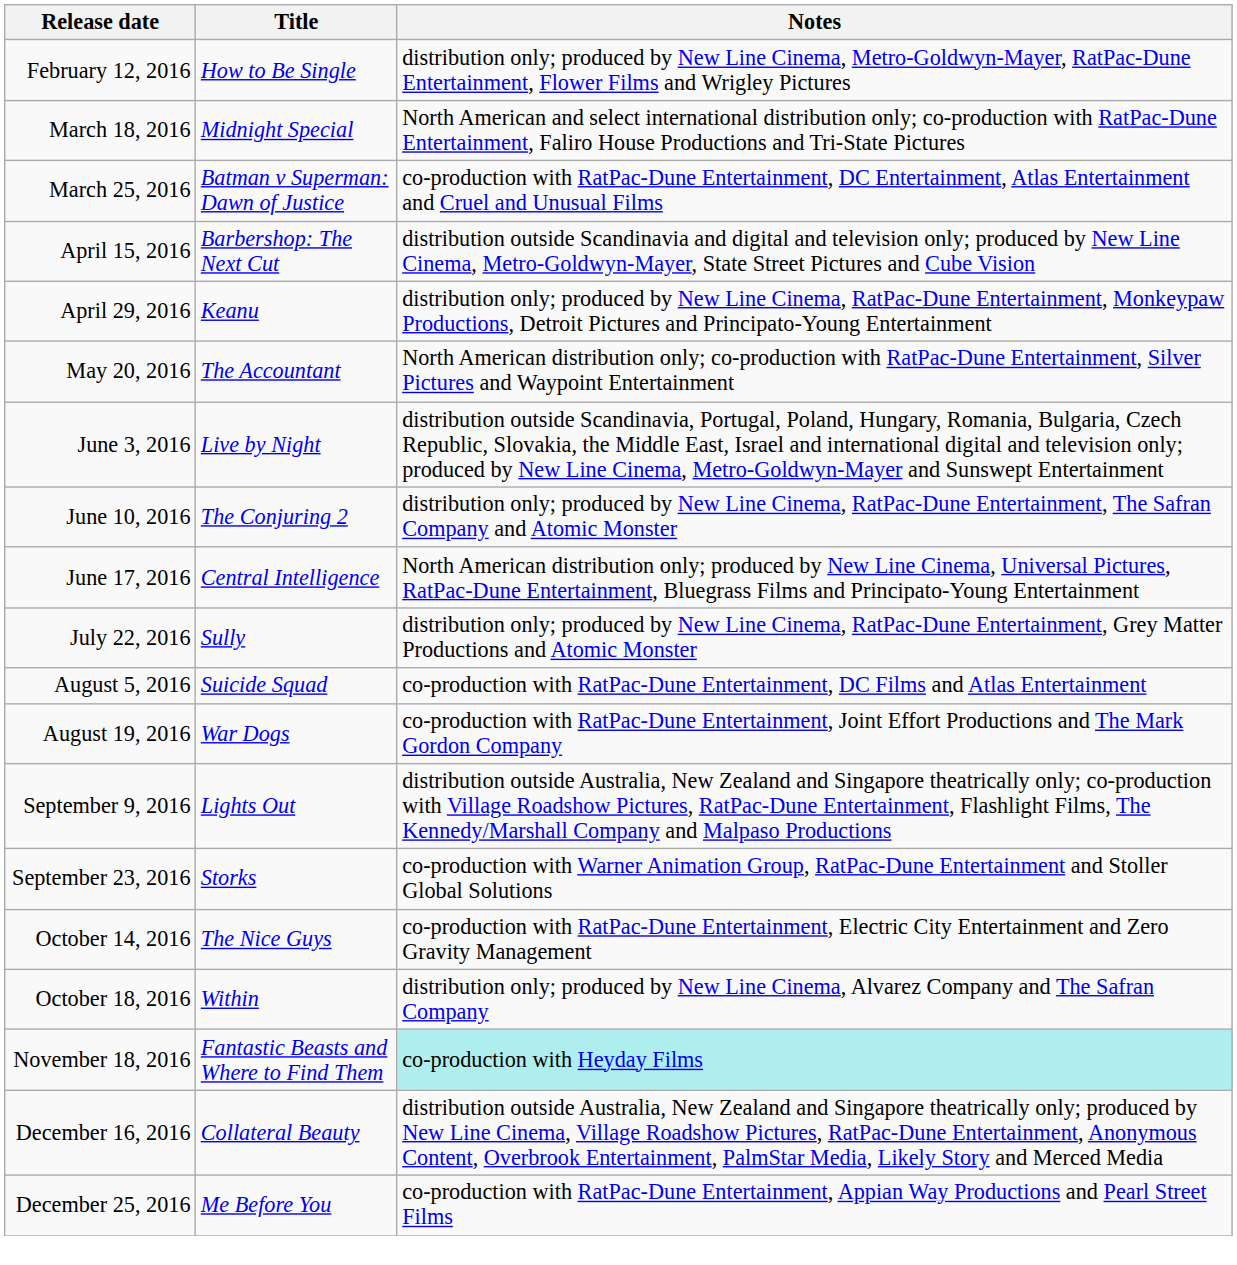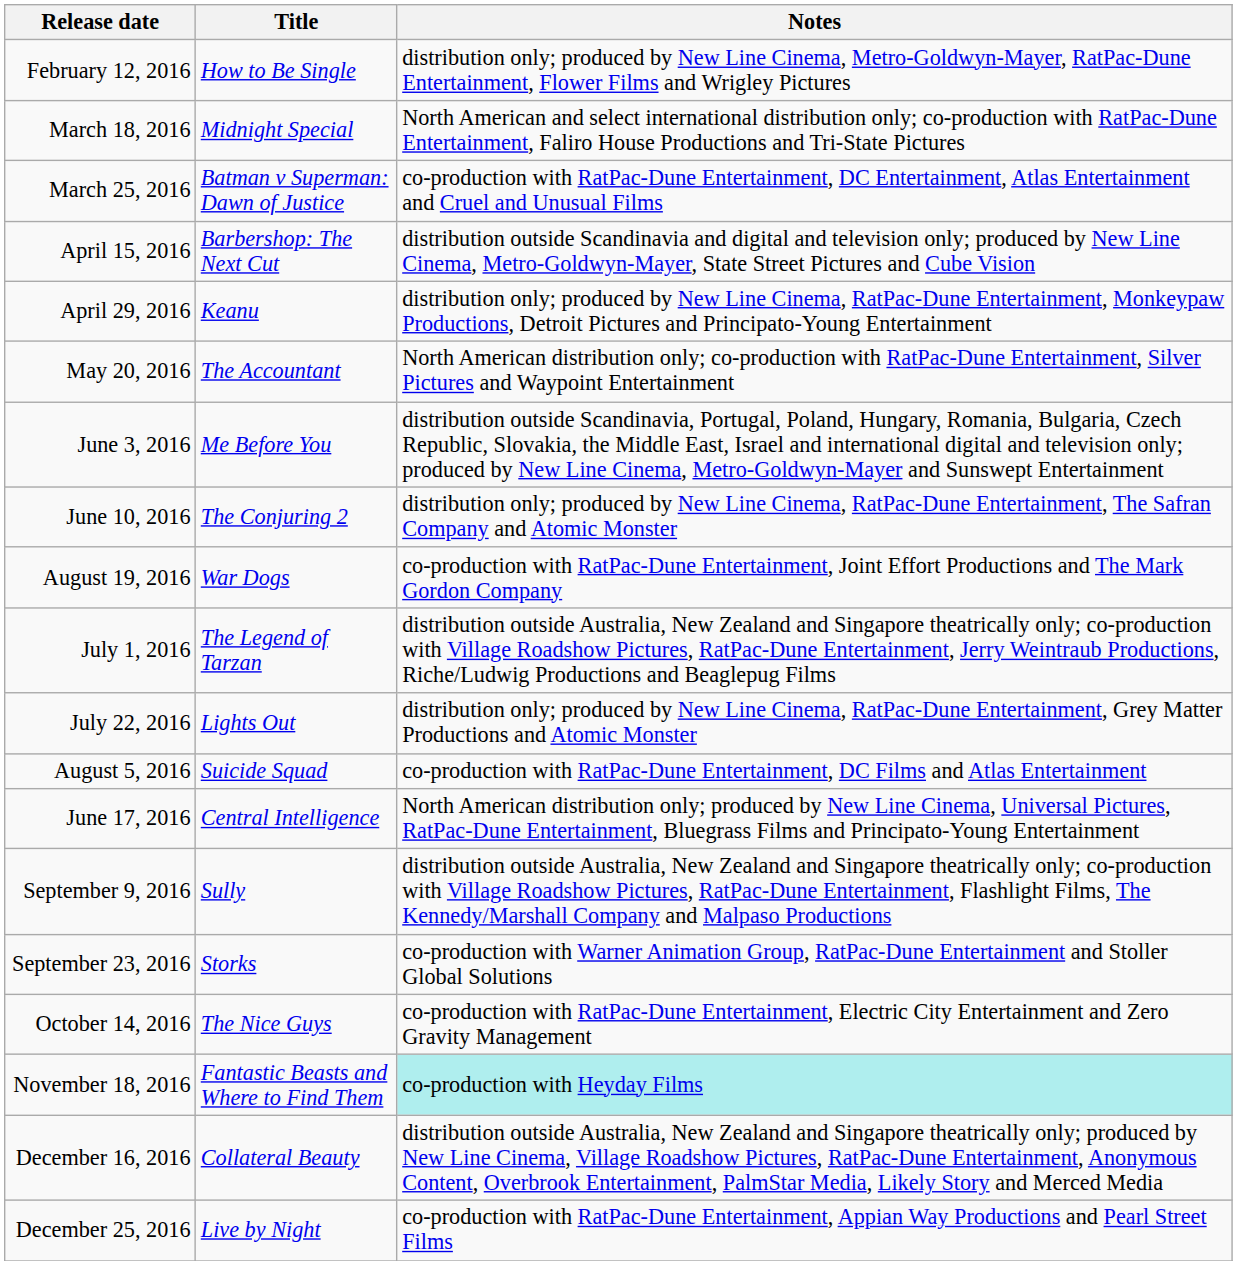June 3, 2016 | Title: Live by Night -> Me Before You
rows swapped: June 17, 2016 <-> August 19, 2016
+ row: July 1, 2016 | The Legend of Tarzan | distribution outside Australia, New Zealand and Singapore theatrically only; co-production with Village Roadshow Pictures, RatPac-Dune Entertainment, Jerry Weintraub Productions, Riche/Ludwig Productions and Beaglepug Films
July 22, 2016 | Title: Sully -> Lights Out
September 9, 2016 | Title: Lights Out -> Sully
- row: October 18, 2016 | Within | distribution only; produced by New Line Cinema, Alvarez Company and The Safran Company
December 25, 2016 | Title: Me Before You -> Live by Night
